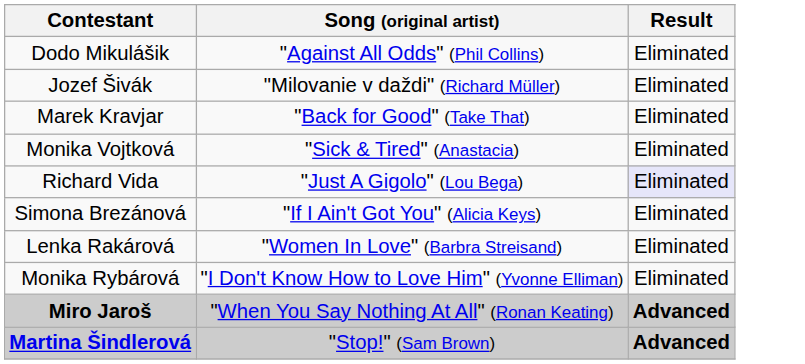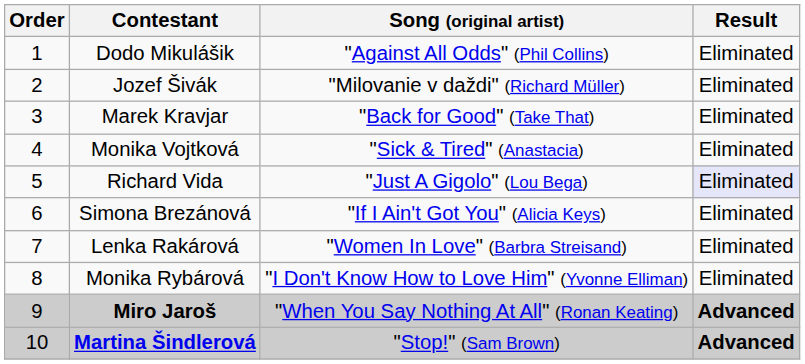+ column: Order | 1 | 2 | 3 | 4 | 5 | 6 | 7 | 8 | 9 | 10
